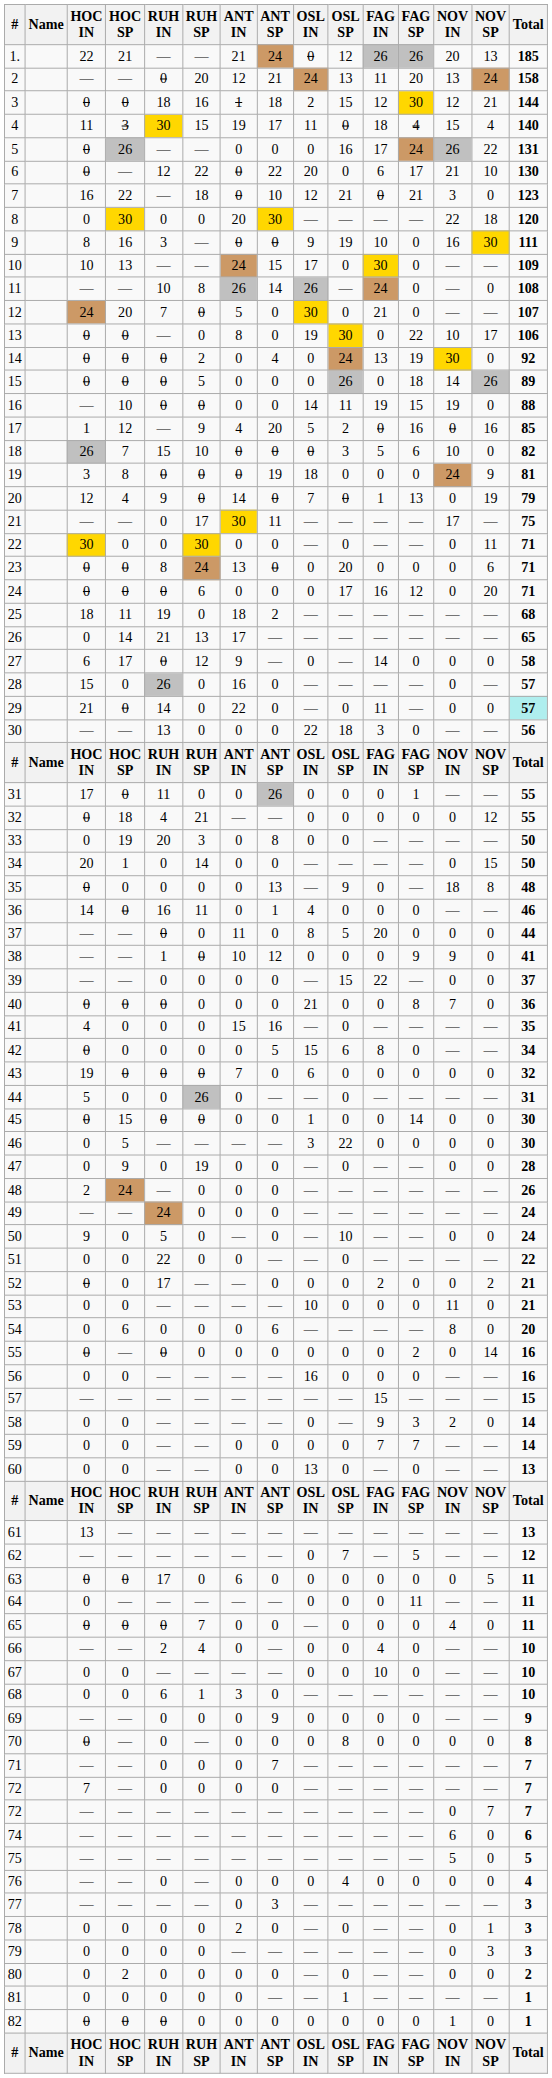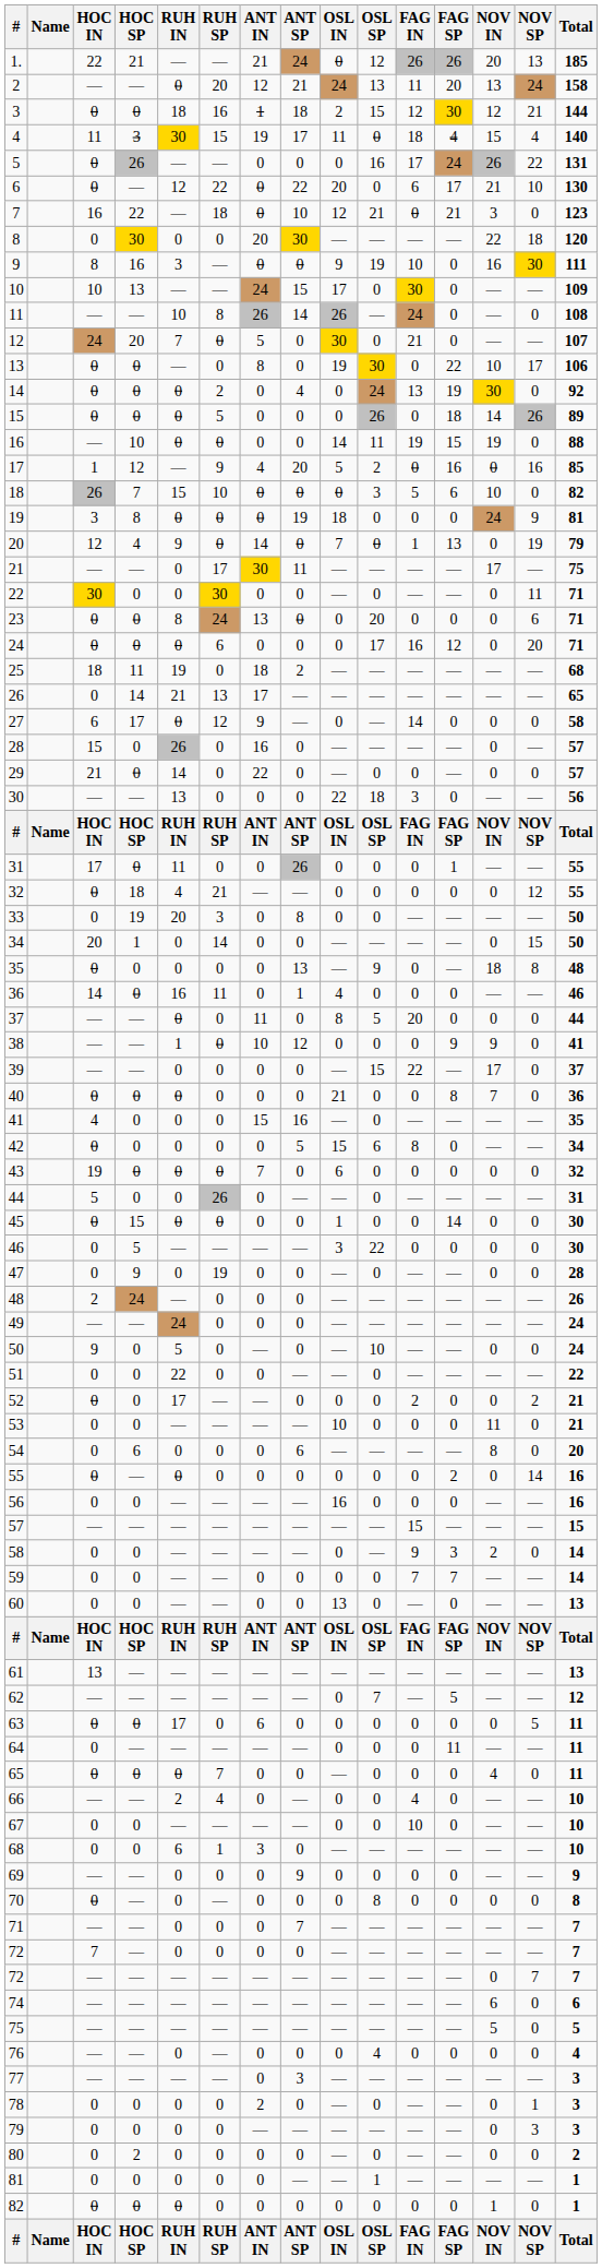29 | FAG IN: 11 -> 0
29 | Total: paleturquoise background -> no background
39 | NOV IN: 0 -> 17
